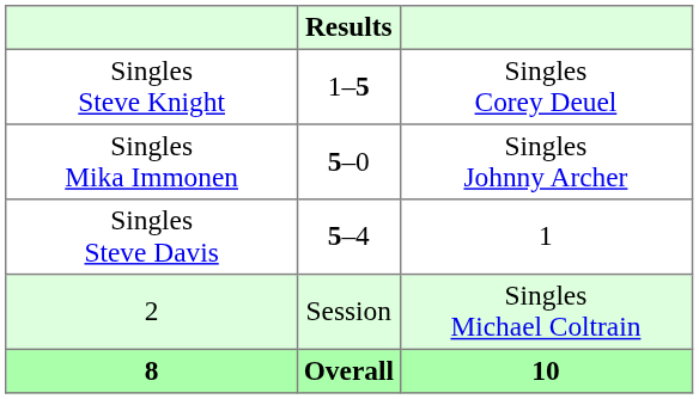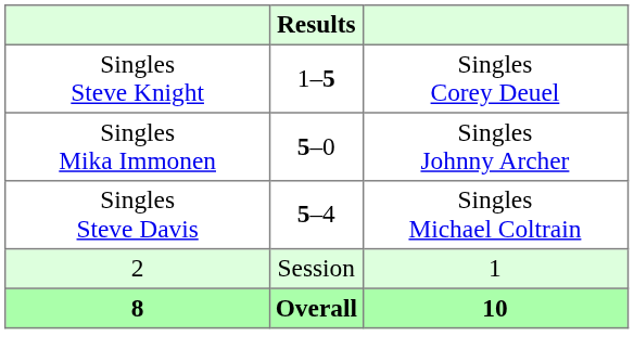Singles Steve Davis | column 3: 1 -> Singles Michael Coltrain
2 | column 3: Singles Michael Coltrain -> 1
